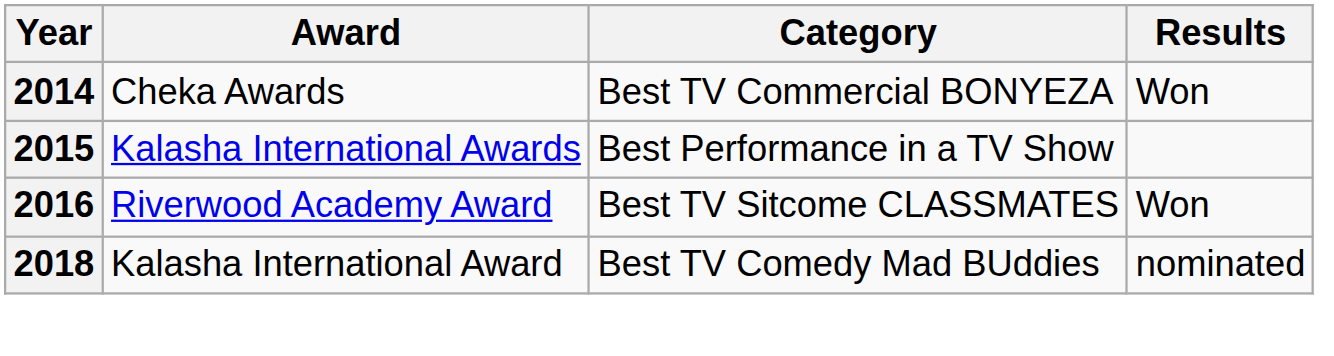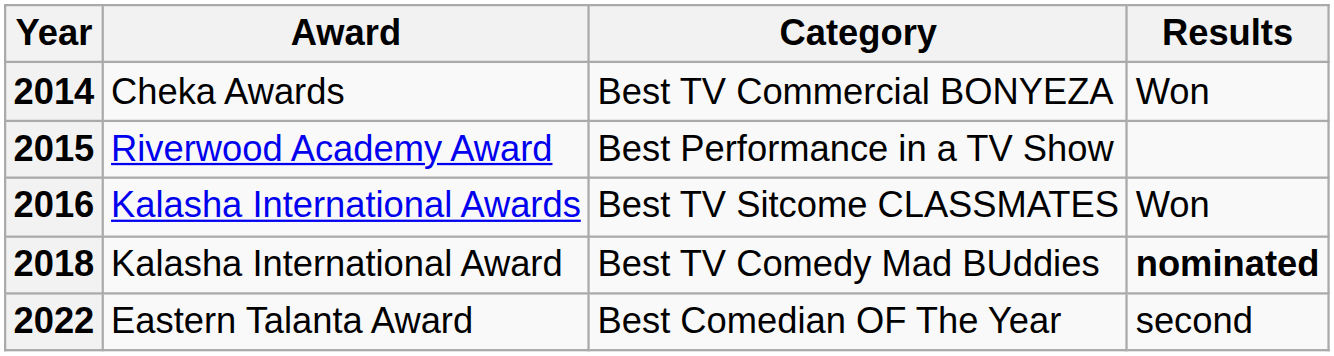2015 | Award: Kalasha International Awards -> Riverwood Academy Award
2016 | Award: Riverwood Academy Award -> Kalasha International Awards
2018 | Results: normal -> bold
+ row: 2022 | Eastern Talanta Award | Best Comedian OF The Year | second
